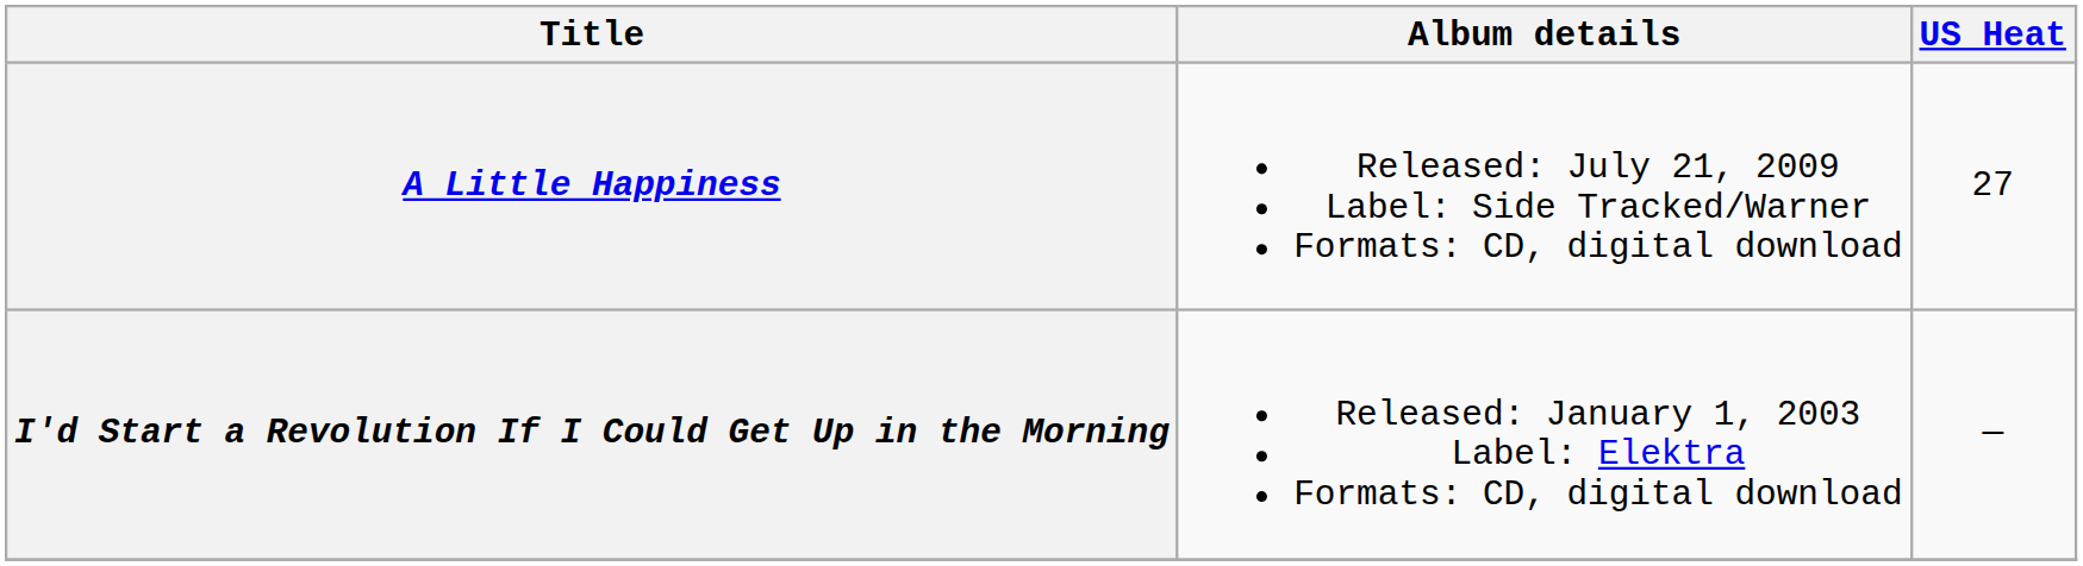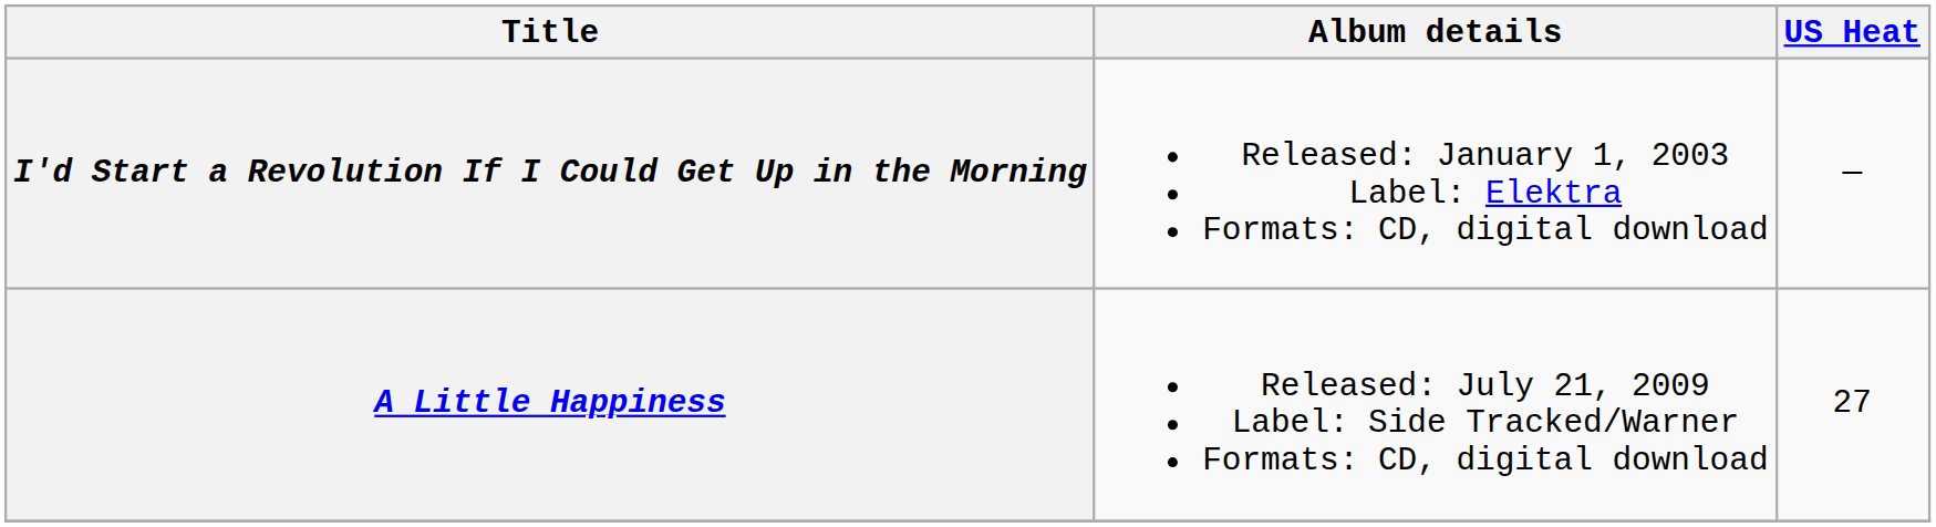rows swapped: I'd Start a Revolution If I Could Get Up in the Morning <-> A Little Happiness
